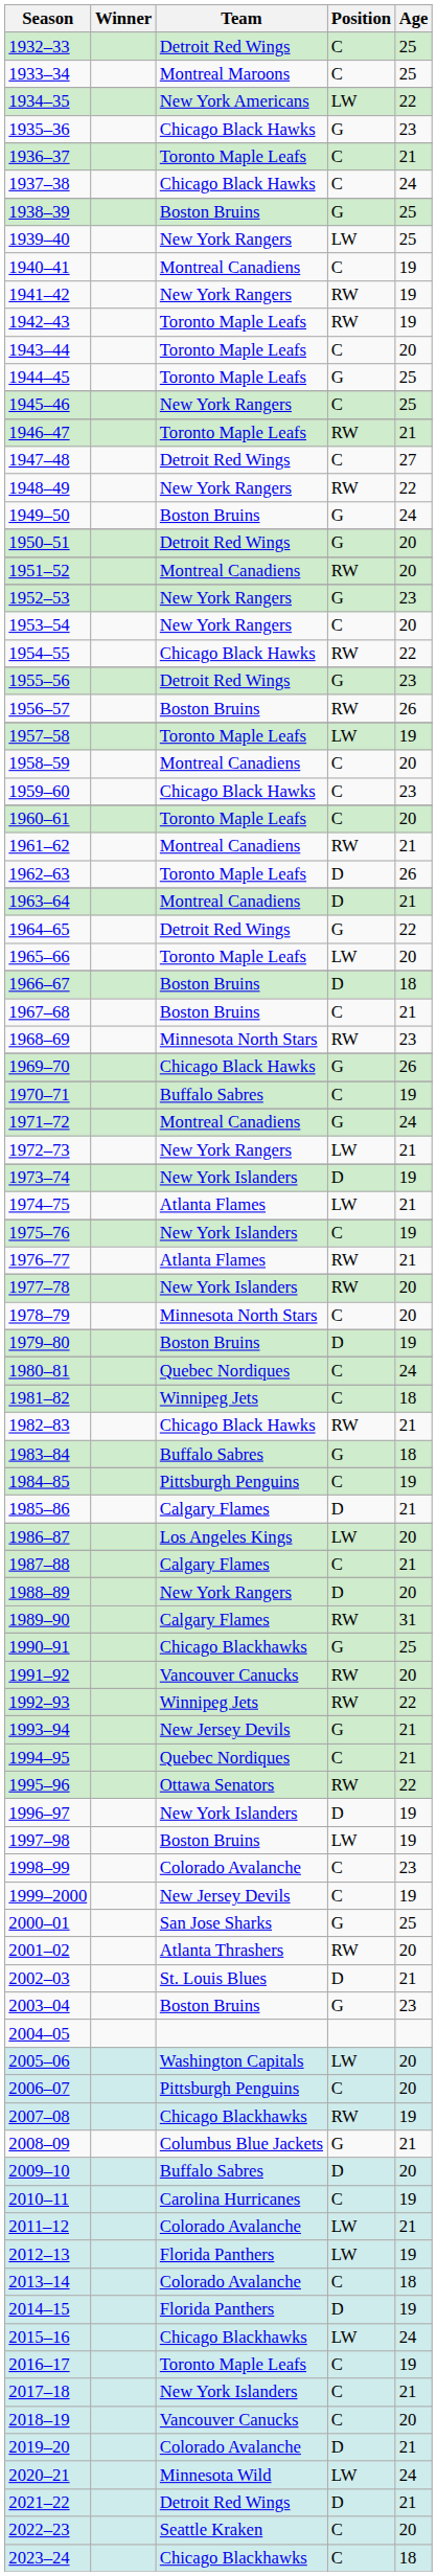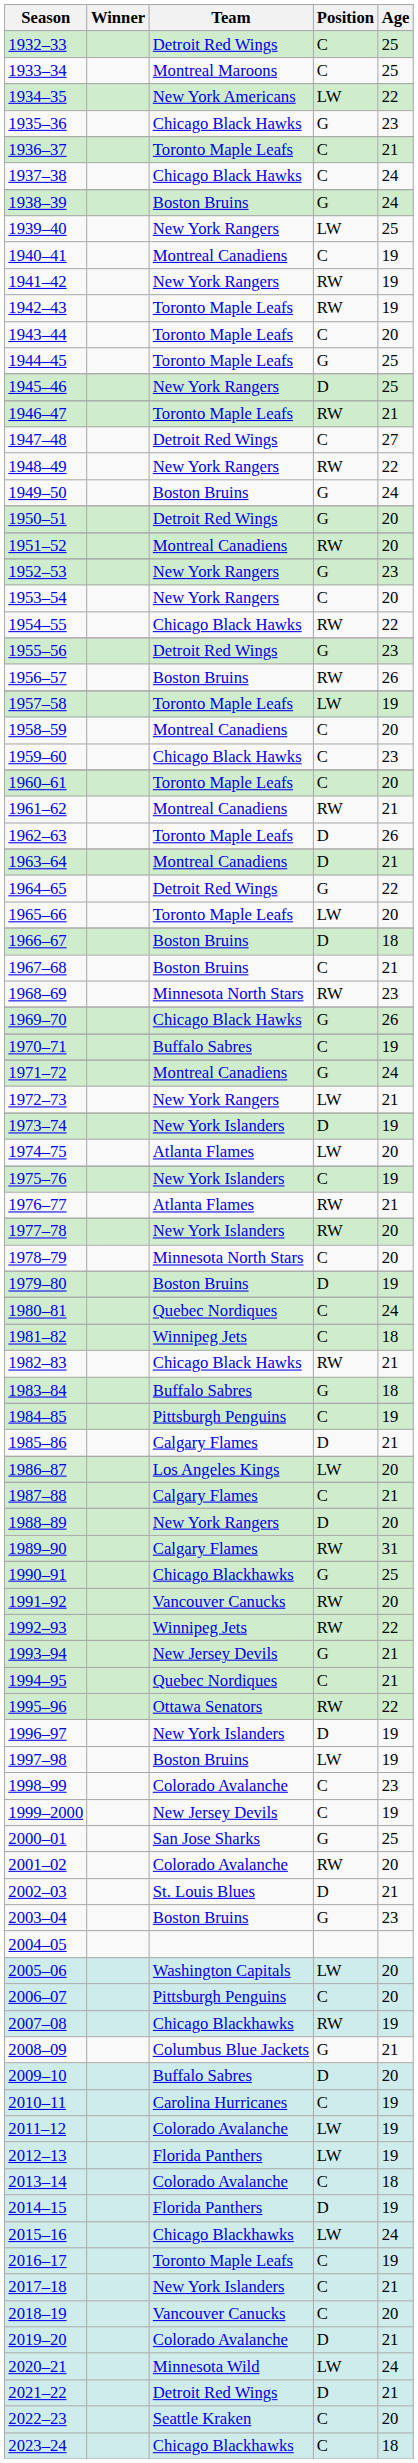1938–39 | Age: 25 -> 24
1945–46 | Position: C -> D
1974–75 | Age: 21 -> 20
2001–02 | Team: Atlanta Thrashers -> Colorado Avalanche
2011–12 | Age: 21 -> 19
